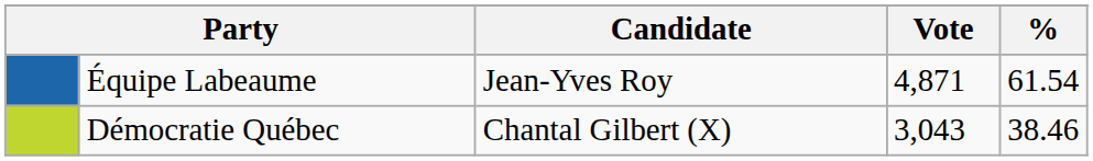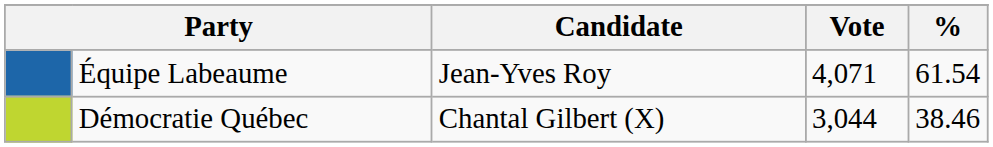Équipe Labeaume | Vote: 4,871 -> 4,071
Démocratie Québec | Vote: 3,043 -> 3,044
